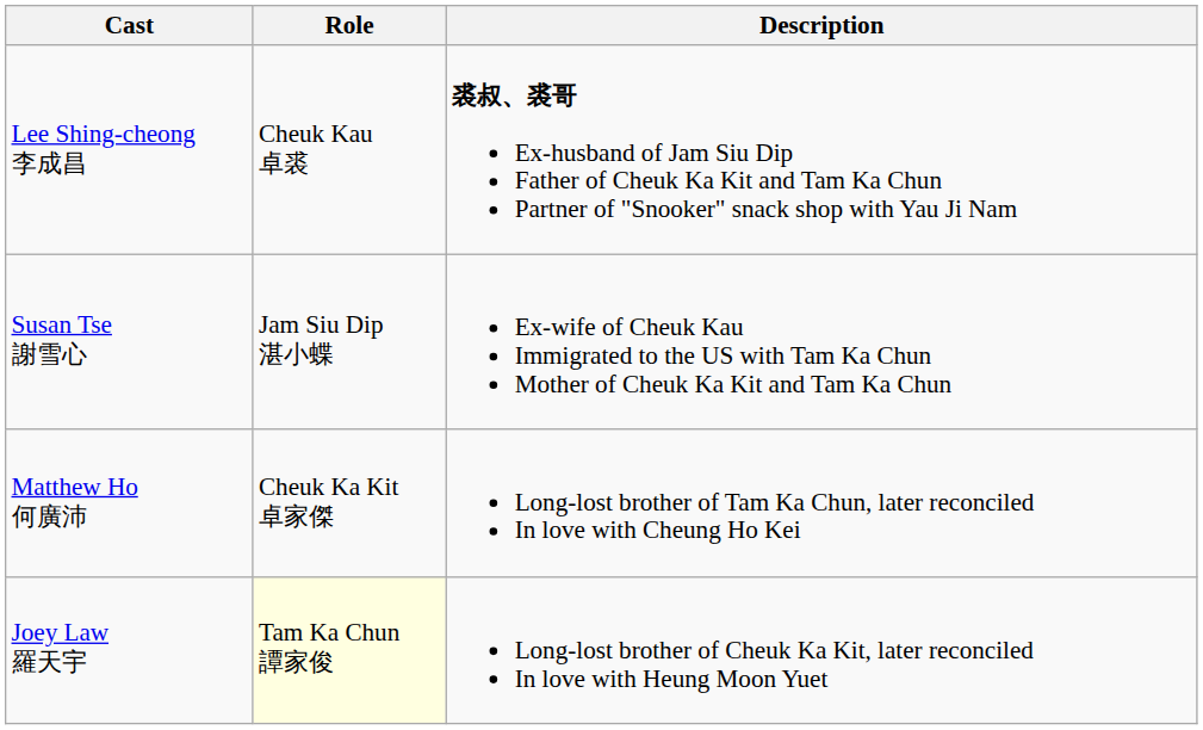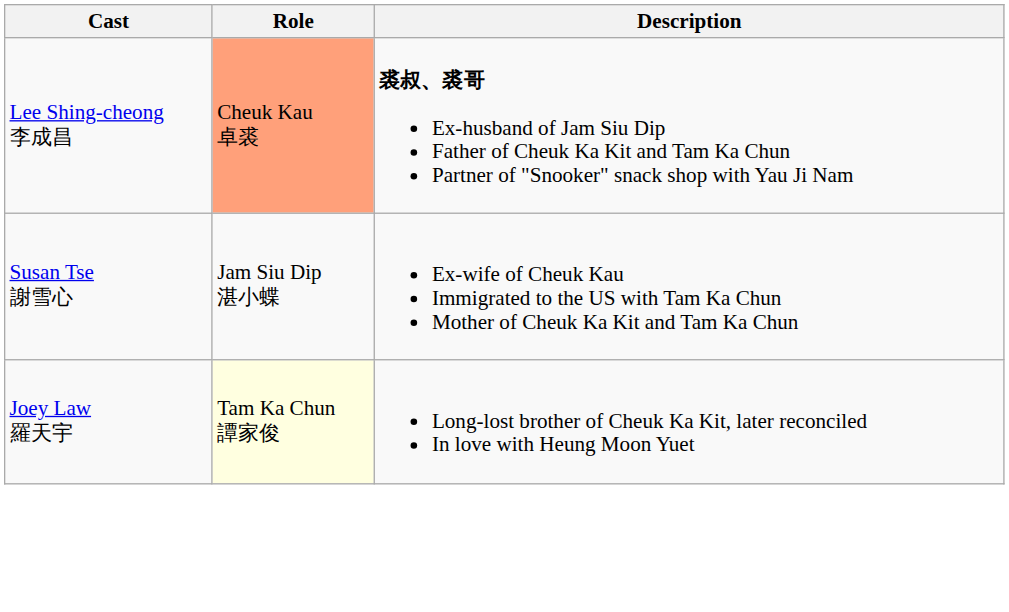Lee Shing-cheong 李成昌 | Role: no background -> lightsalmon background
- row: Matthew Ho 何廣沛 | Cheuk Ka Kit 卓家傑 | Long-lost brother of Tam Ka Chun, later reconciled In love with Cheung Ho Kei
